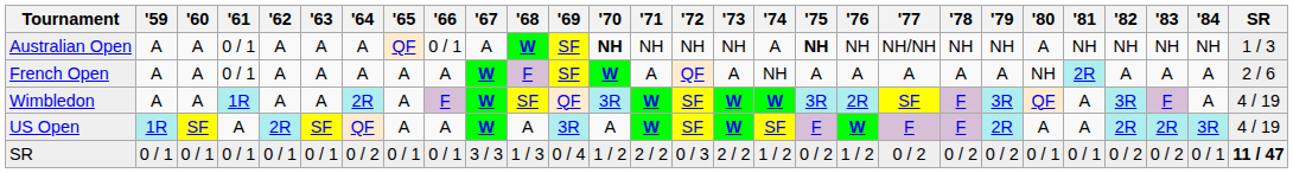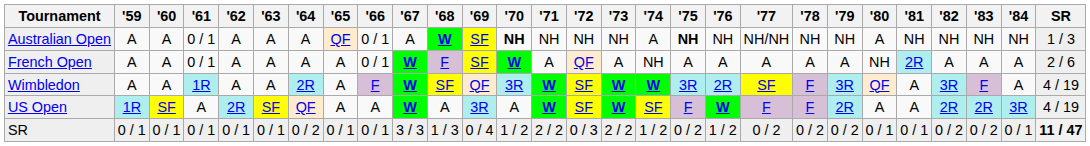French Open | '66: A -> 0 / 1
